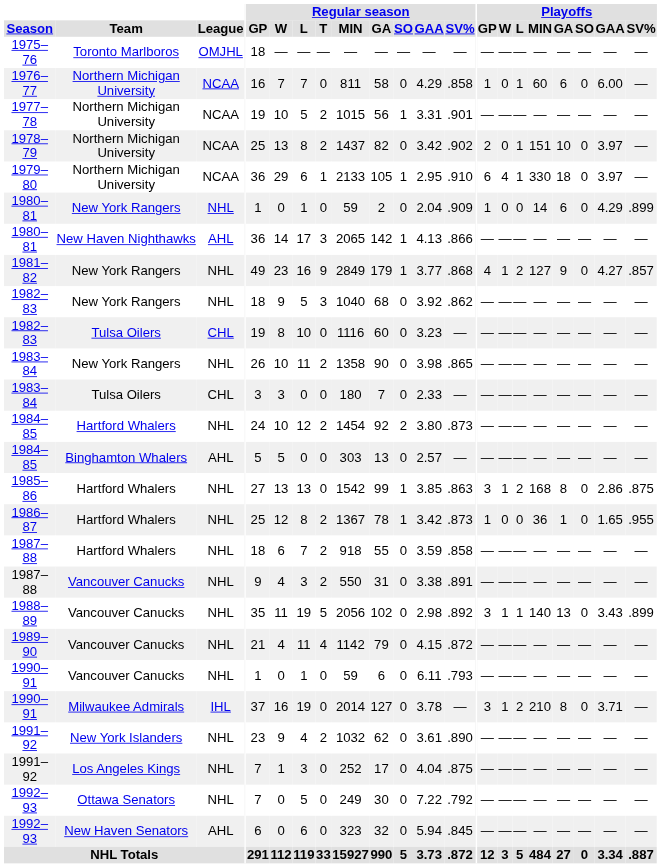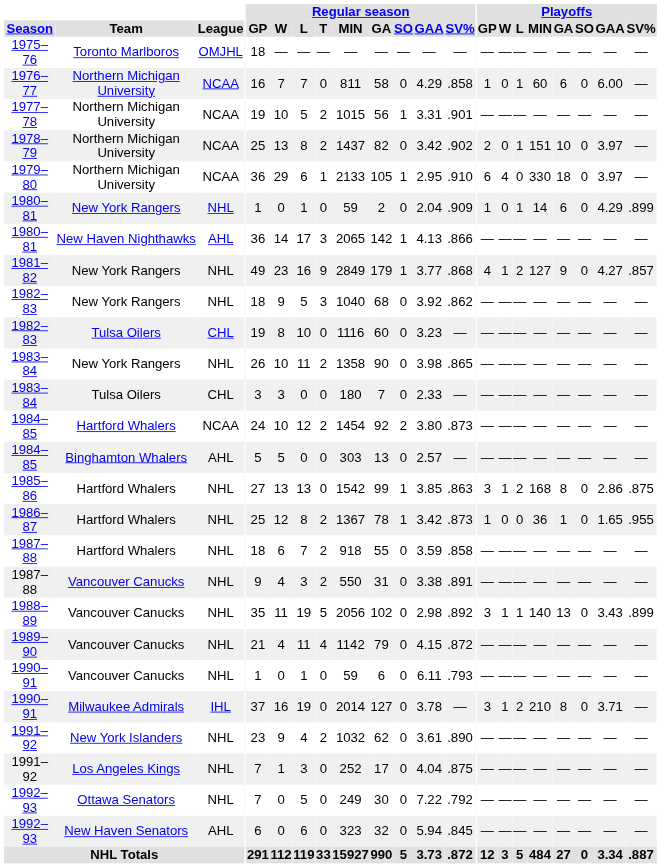1979–80 | Playoffs / L: 1 -> 0
1980–81 / New York Rangers | Playoffs / L: 0 -> 1
1984–85 / Hartford Whalers | League: NHL -> NCAA
